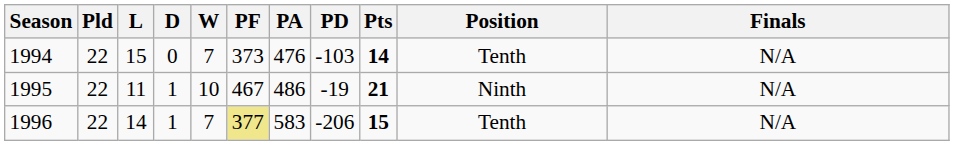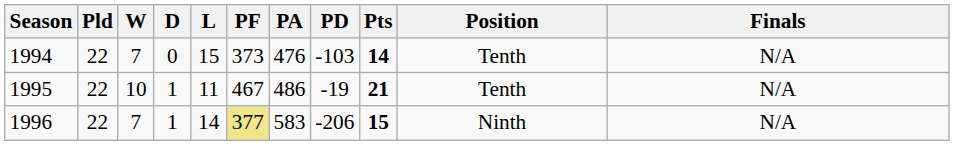columns swapped: W <-> L
1995 | Position: Ninth -> Tenth
1996 | Position: Tenth -> Ninth
